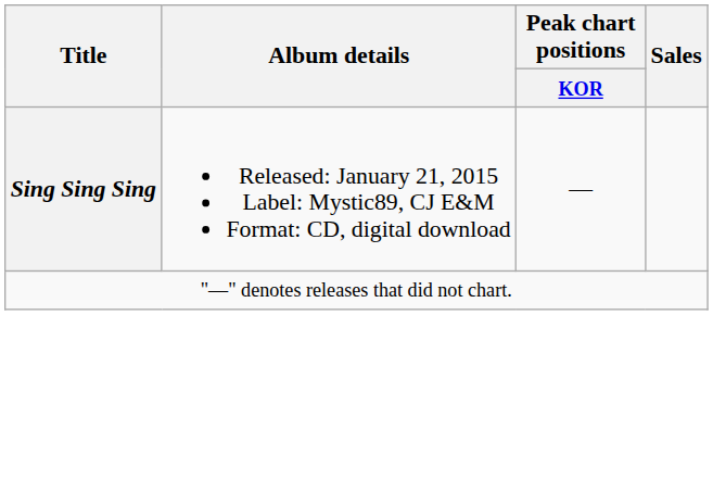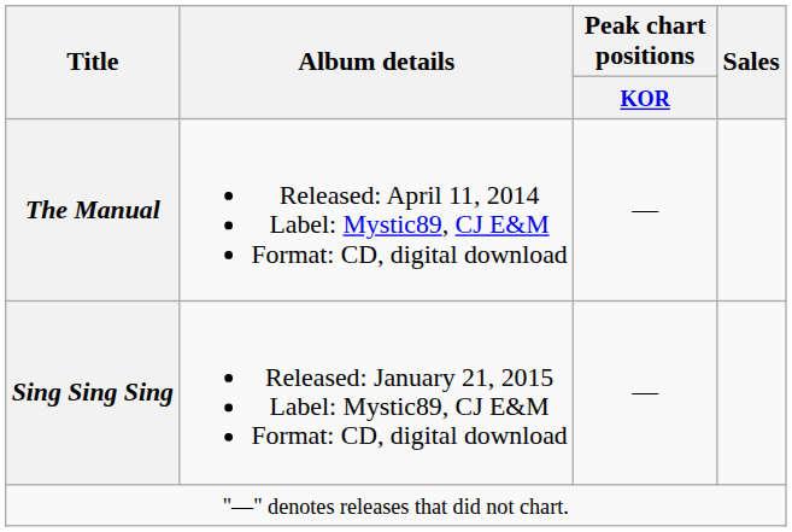+ row: The Manual | Released: April 11, 2014 Label: Mystic89, CJ E&M Format: CD, digital download | —
